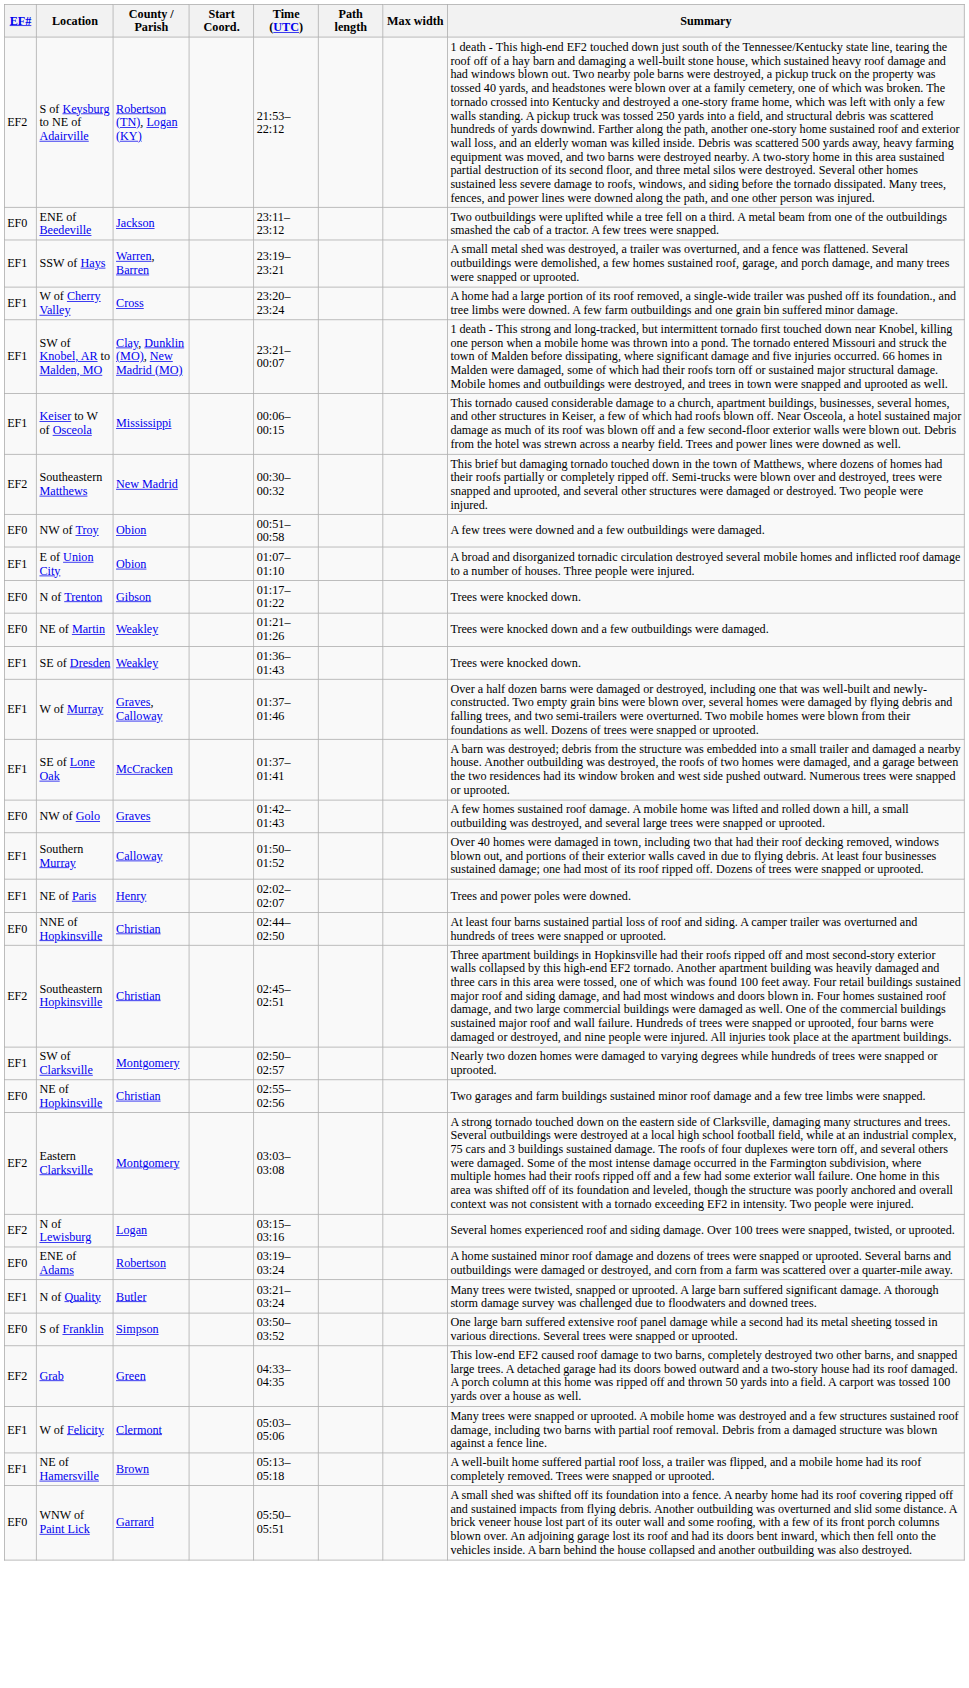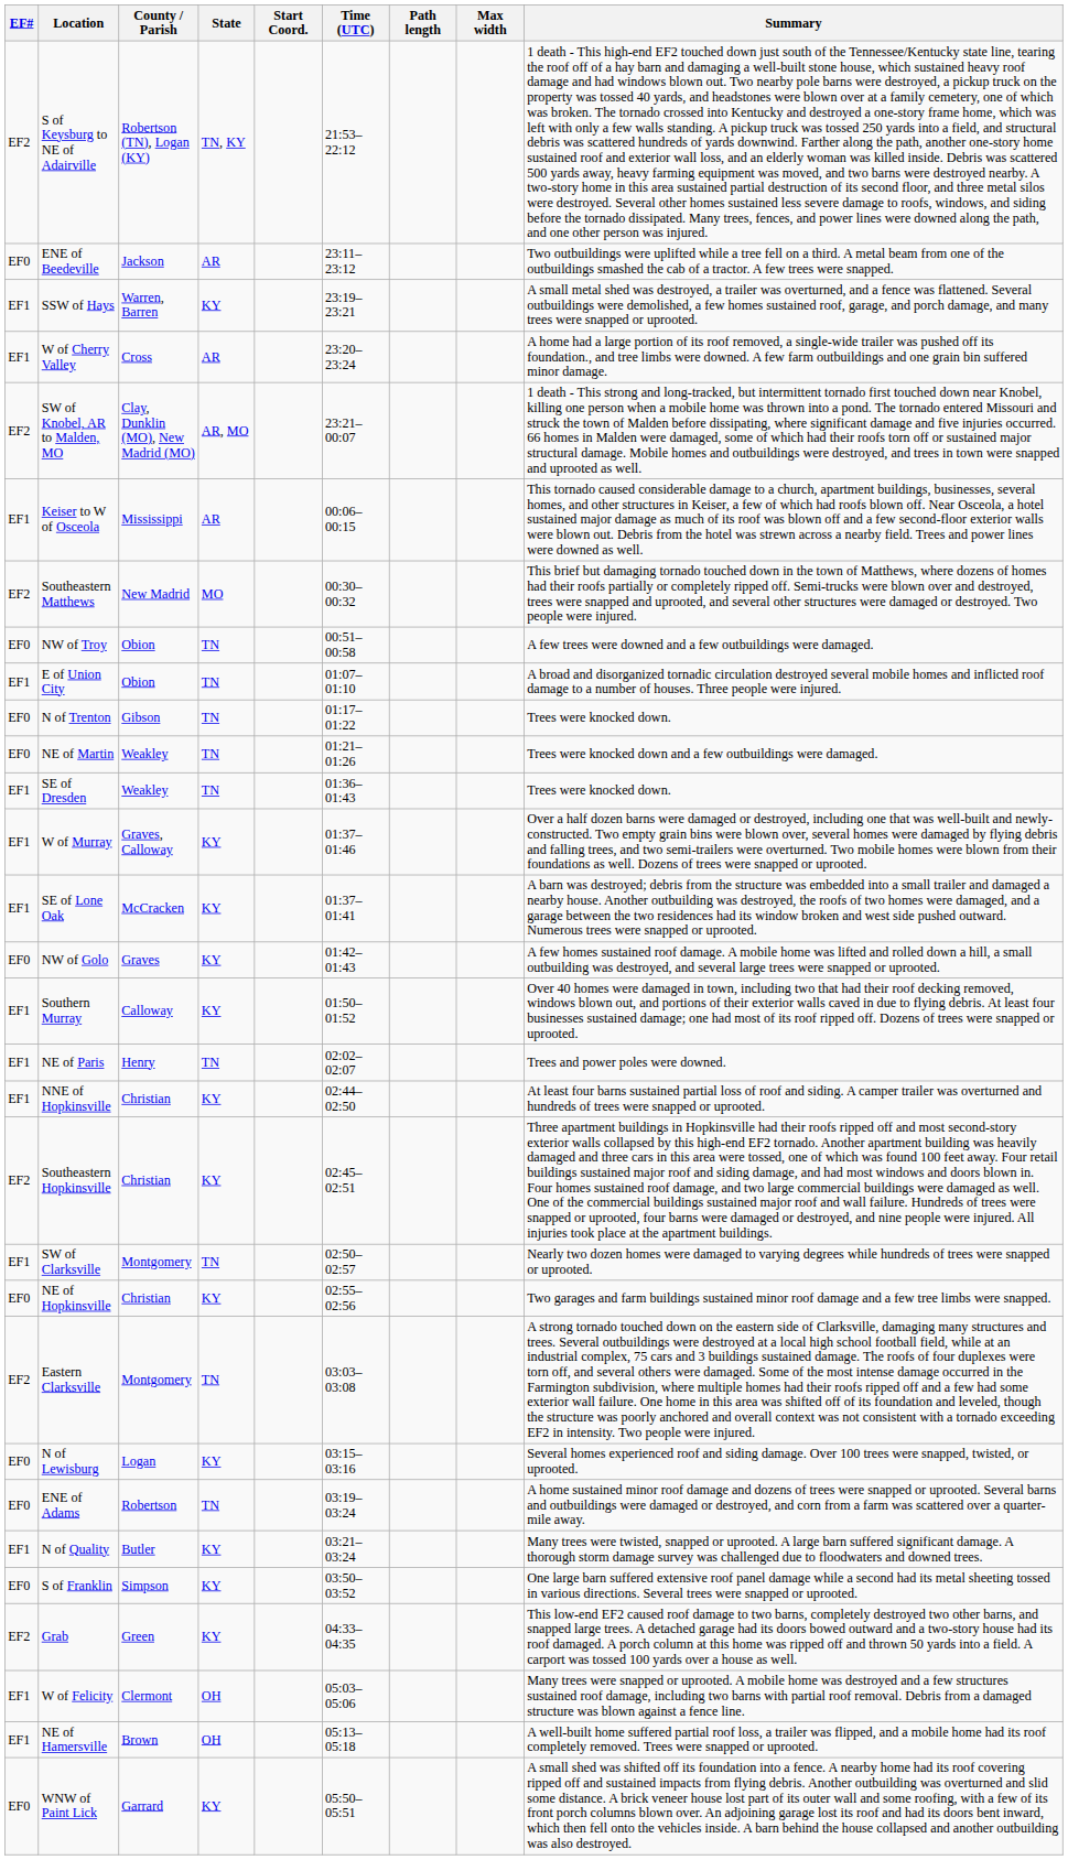+ column: State | TN, KY | AR | KY | AR | AR, MO | AR | MO | TN | TN | TN | TN | TN | KY | KY | KY | KY | TN | KY | KY | TN | KY | TN | KY | TN | KY | KY | KY | OH | OH | KY
SW of Knobel, AR to Malden, MO | EF#: EF1 -> EF2
NNE of Hopkinsville | EF#: EF0 -> EF1
N of Lewisburg | EF#: EF2 -> EF0
